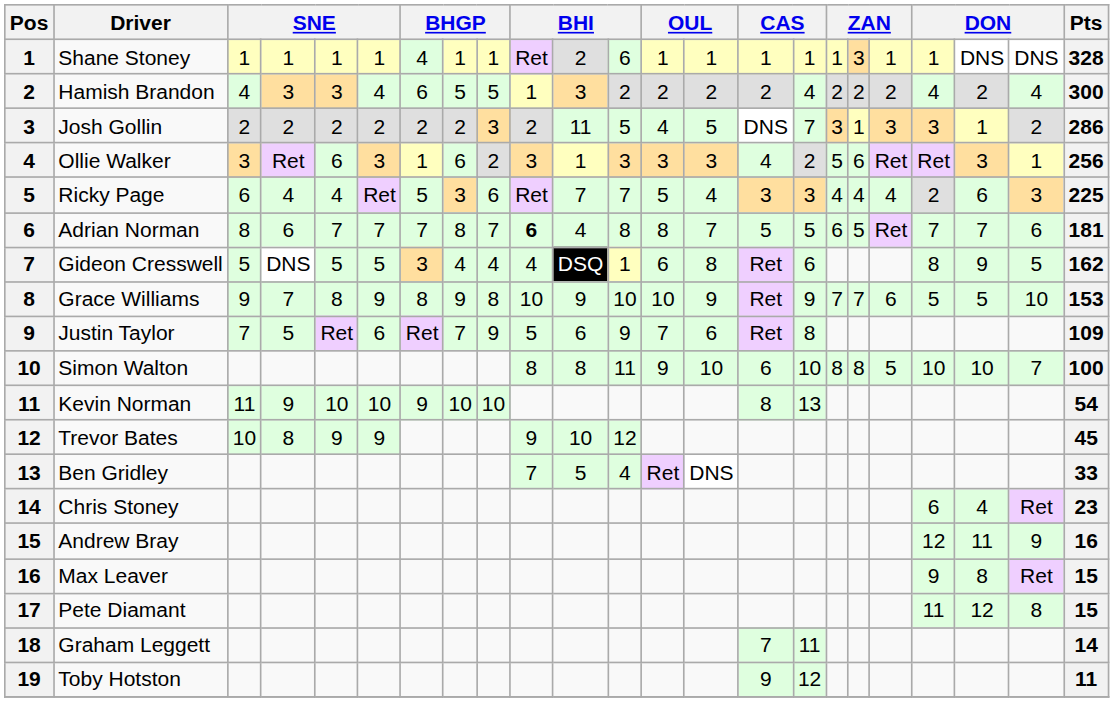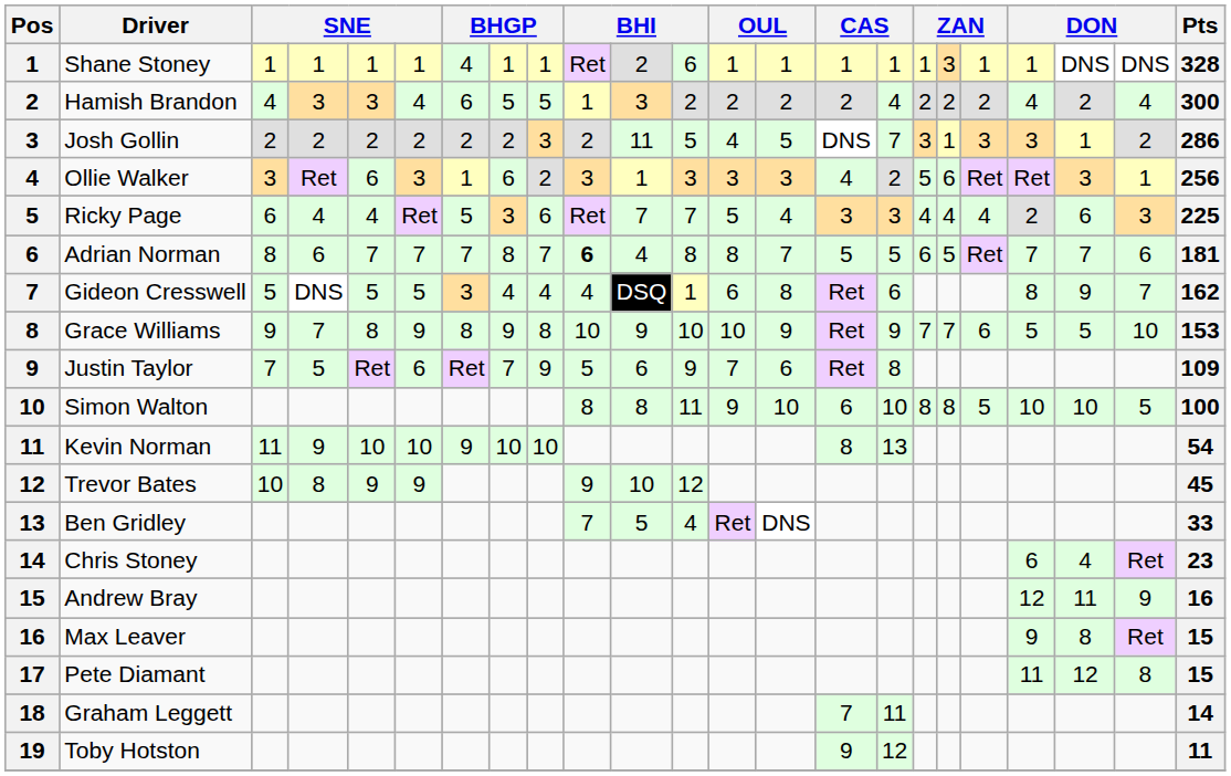Gideon Cresswell | column 22: 5 -> 7
Simon Walton | column 22: 7 -> 5
